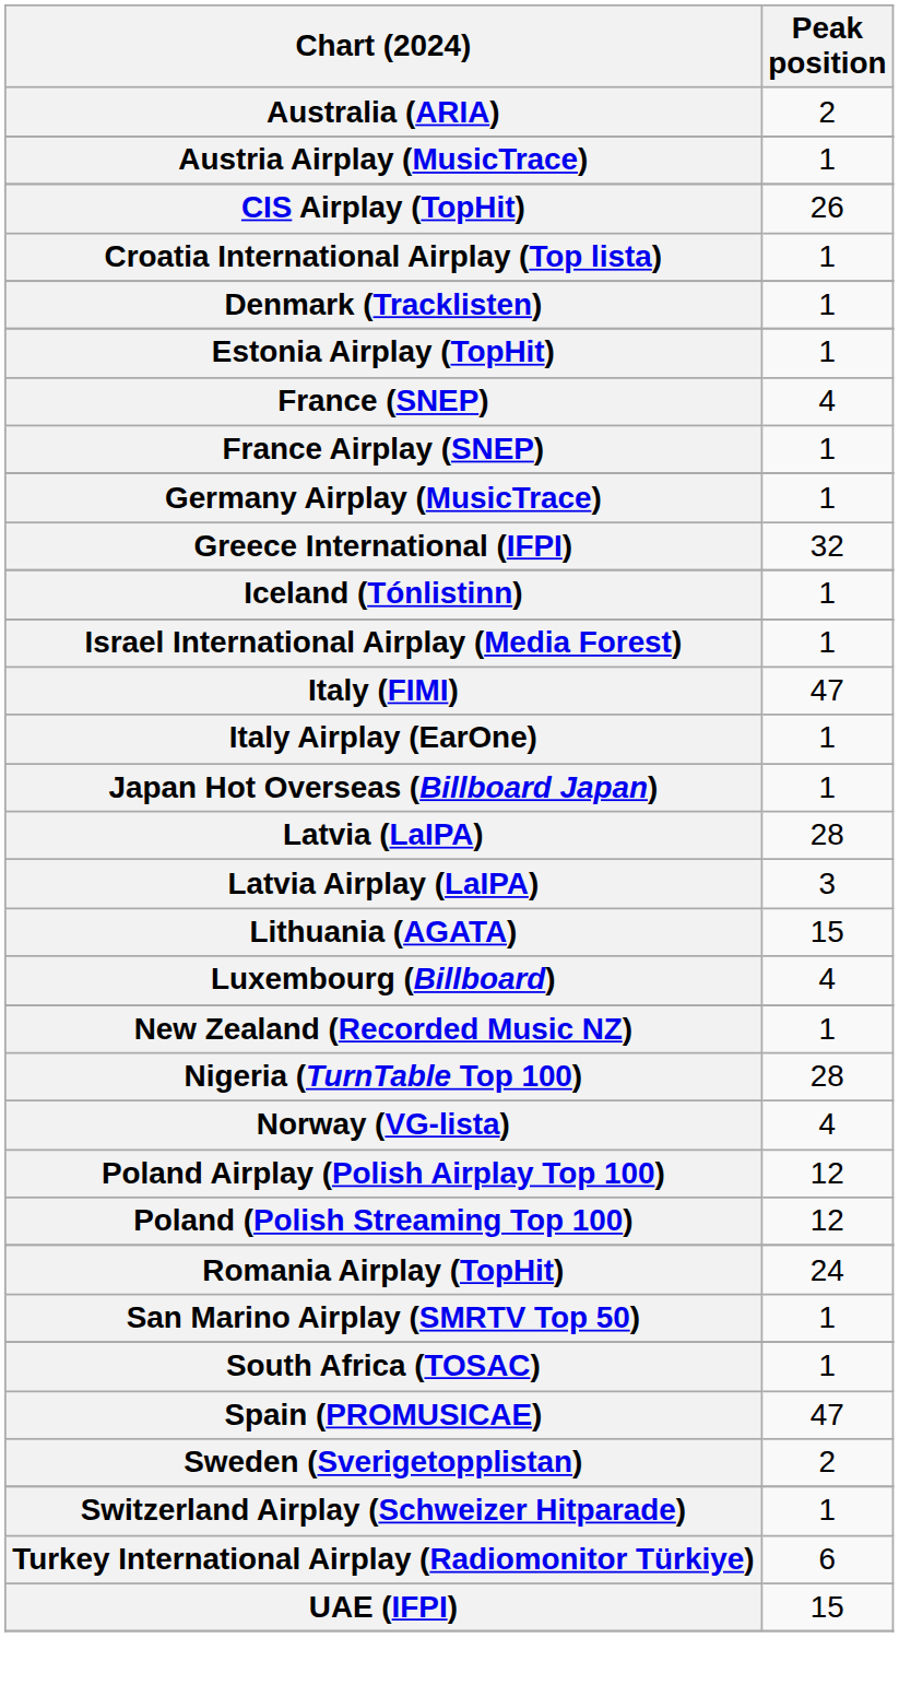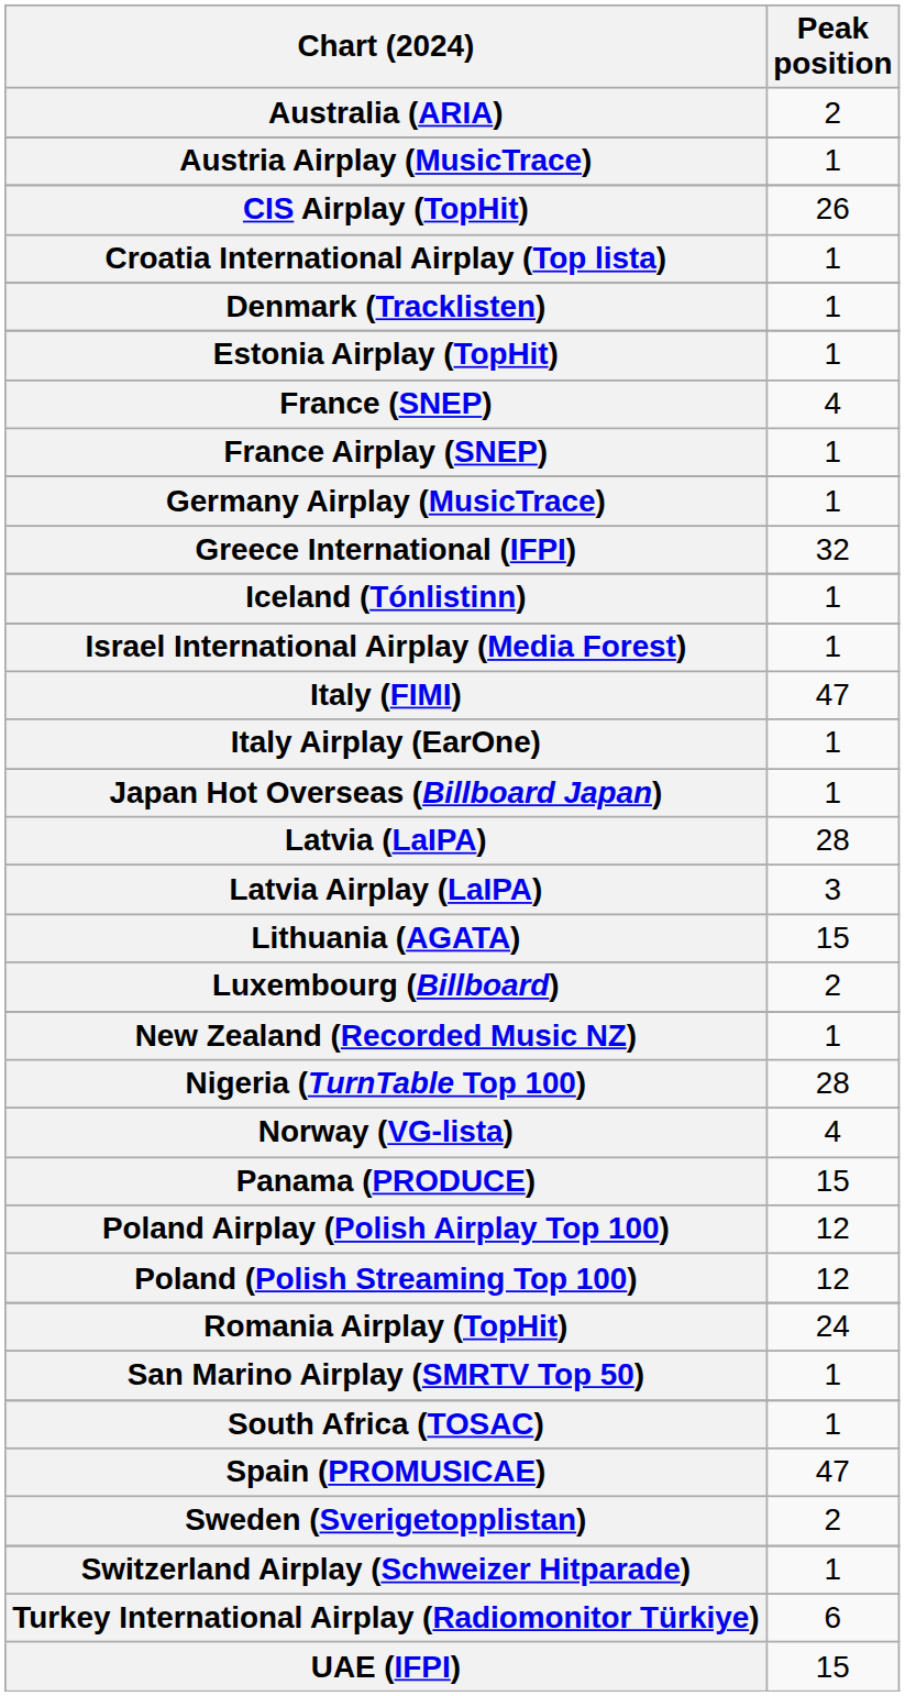Luxembourg (Billboard) | Peak position: 4 -> 2
+ row: Panama (PRODUCE) | 15
